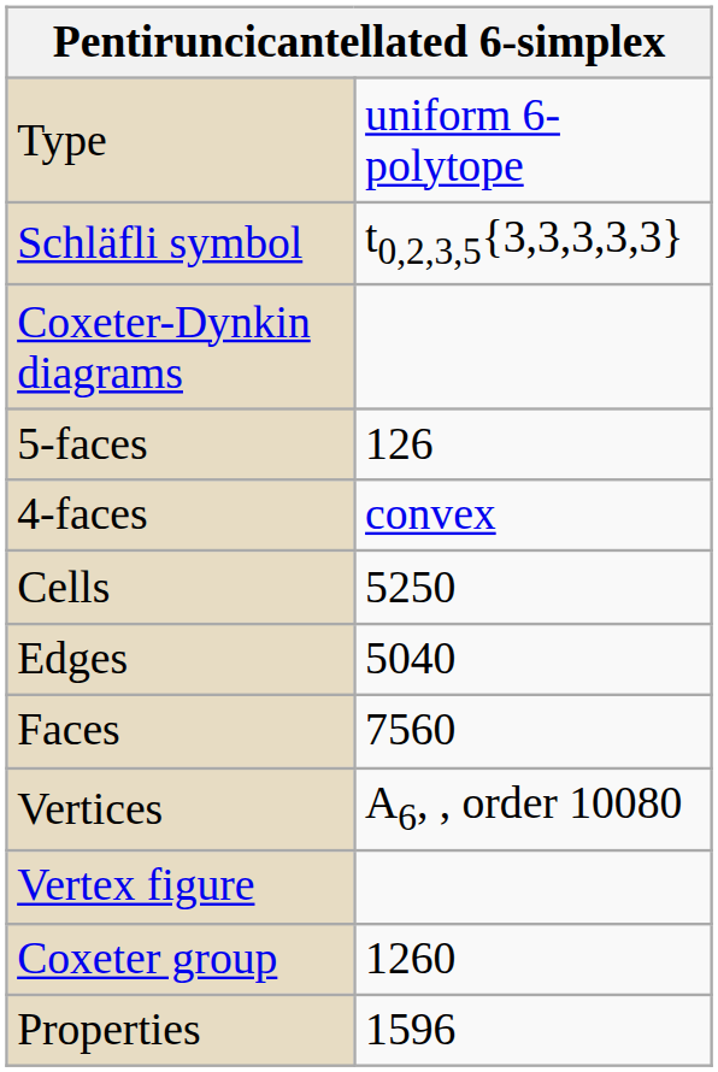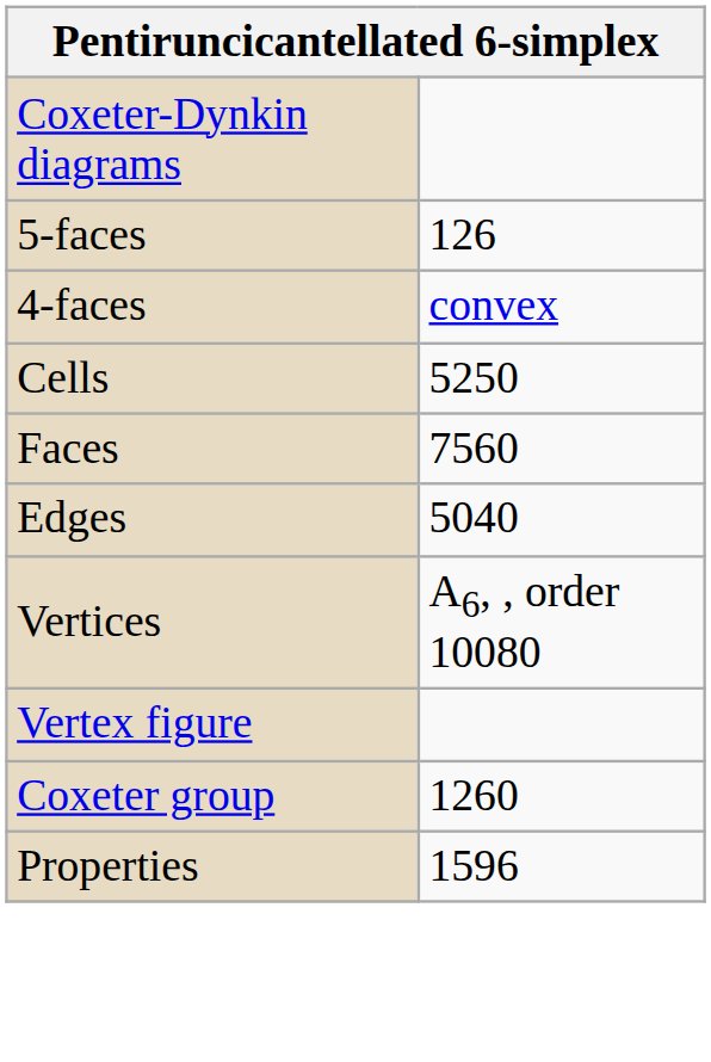- row: Type | uniform 6-polytope
- row: Schläfli symbol | t0,2,3,5{3,3,3,3,3}
rows swapped: Faces <-> Edges
